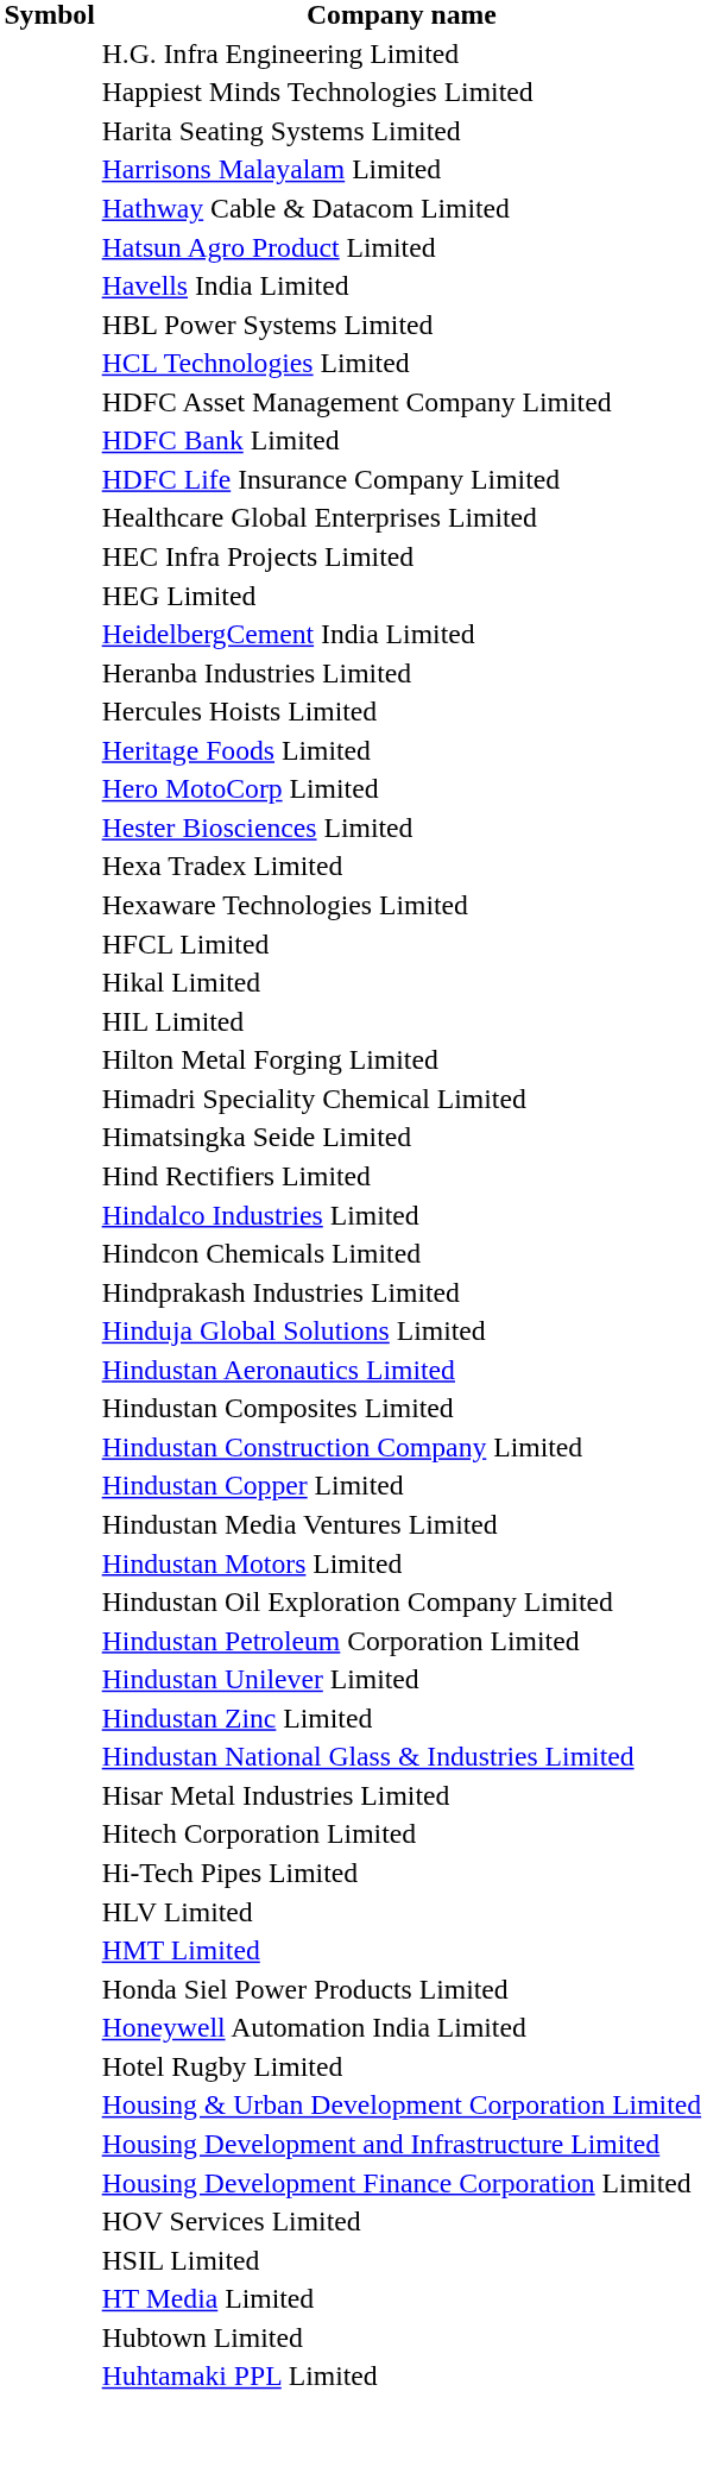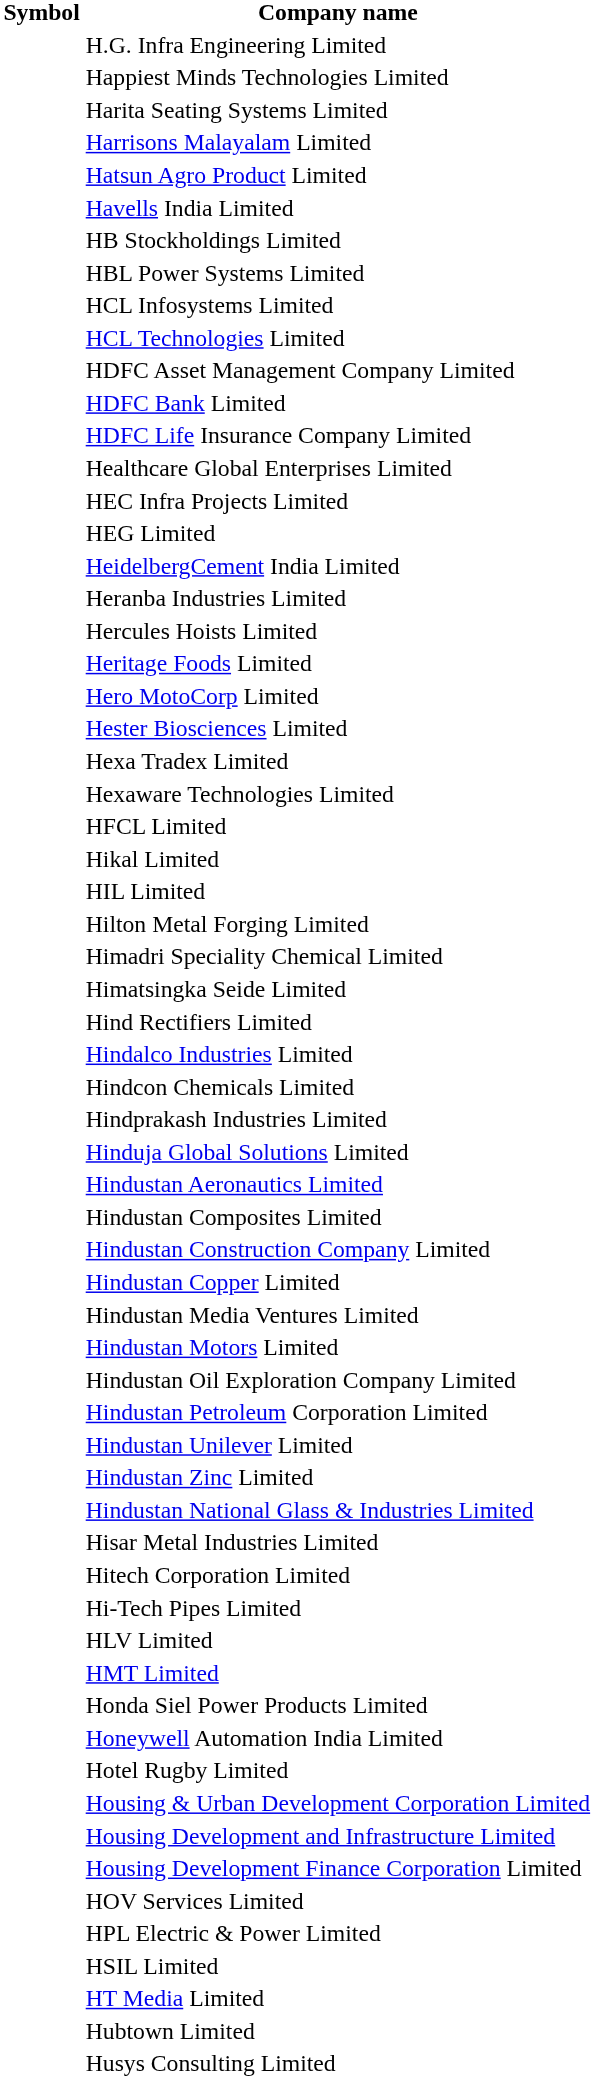- row: Hathway Cable & Datacom Limited
+ row: HB Stockholdings Limited
+ row: HCL Infosystems Limited
+ row: HPL Electric & Power Limited
- row: Huhtamaki PPL Limited
+ row: Husys Consulting Limited
